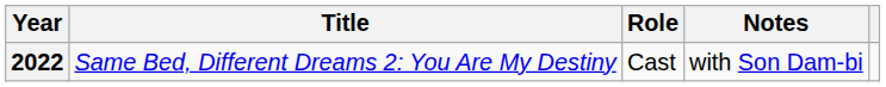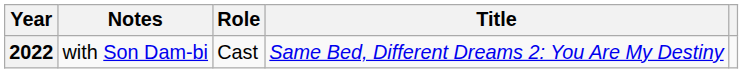columns swapped: Title <-> Notes
